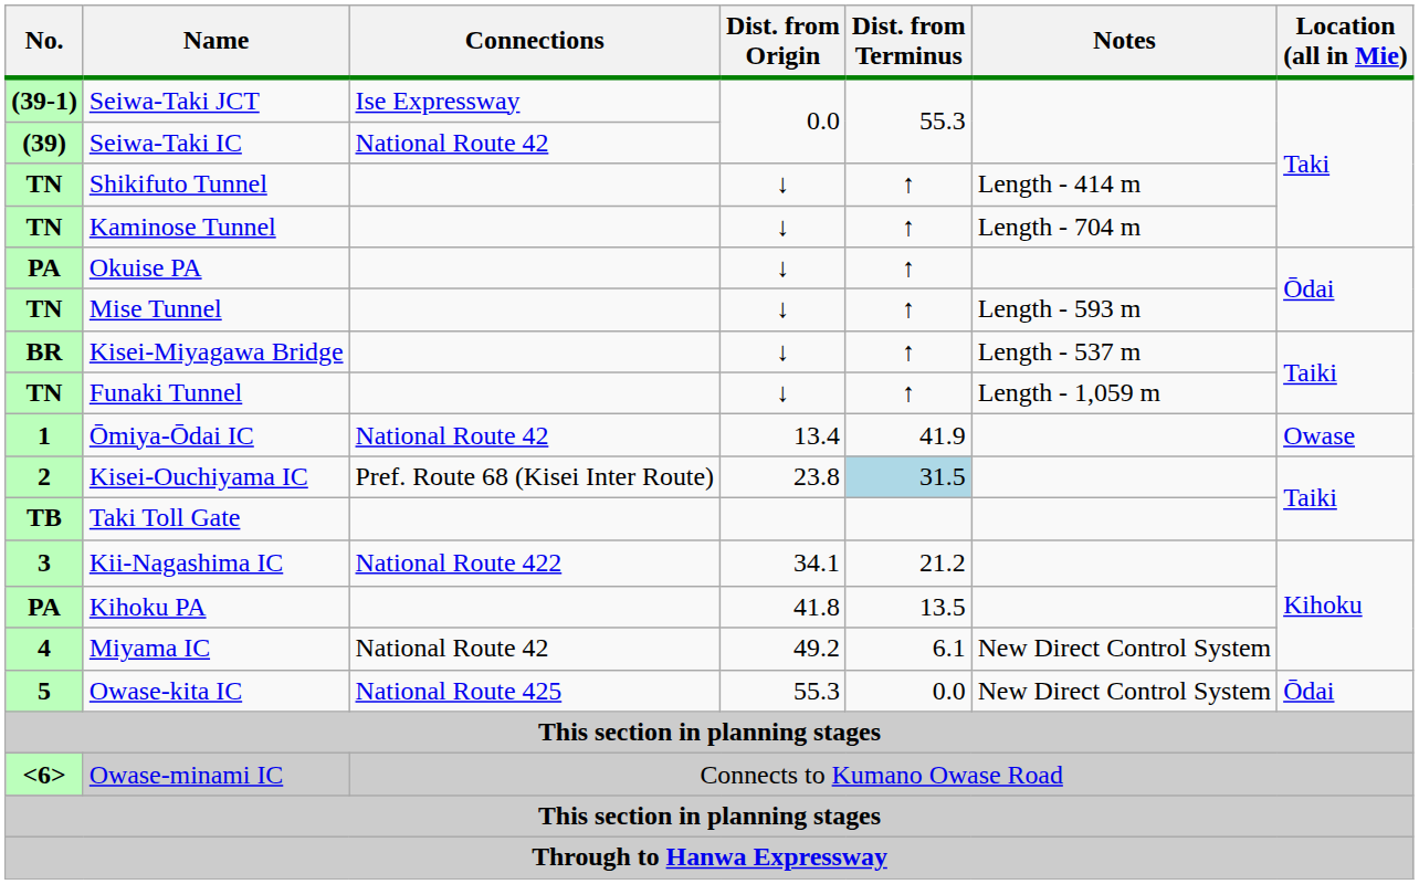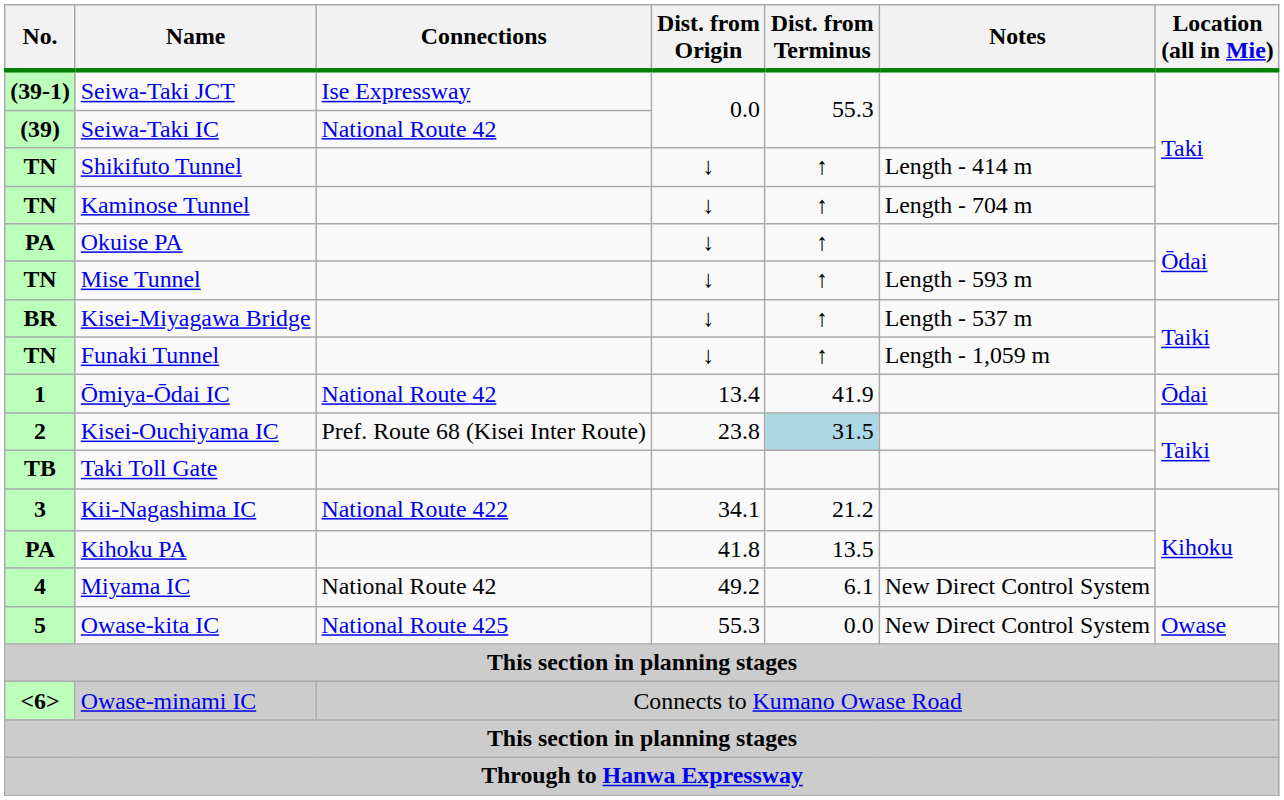Ōmiya-Ōdai IC | Location (all in Mie): Owase -> Ōdai
Owase-kita IC | Location (all in Mie): Ōdai -> Owase
